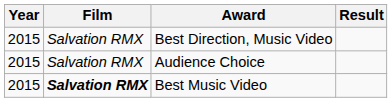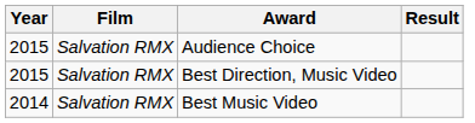rows swapped: Audience Choice <-> Best Direction, Music Video
Best Music Video | Year: 2015 -> 2014
Best Music Video | Film: bold -> normal
